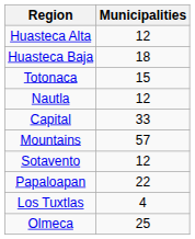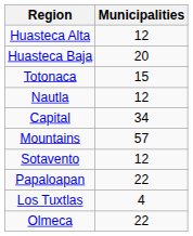Huasteca Baja | Municipalities: 18 -> 20
Capital | Municipalities: 33 -> 34
Olmeca | Municipalities: 25 -> 22
